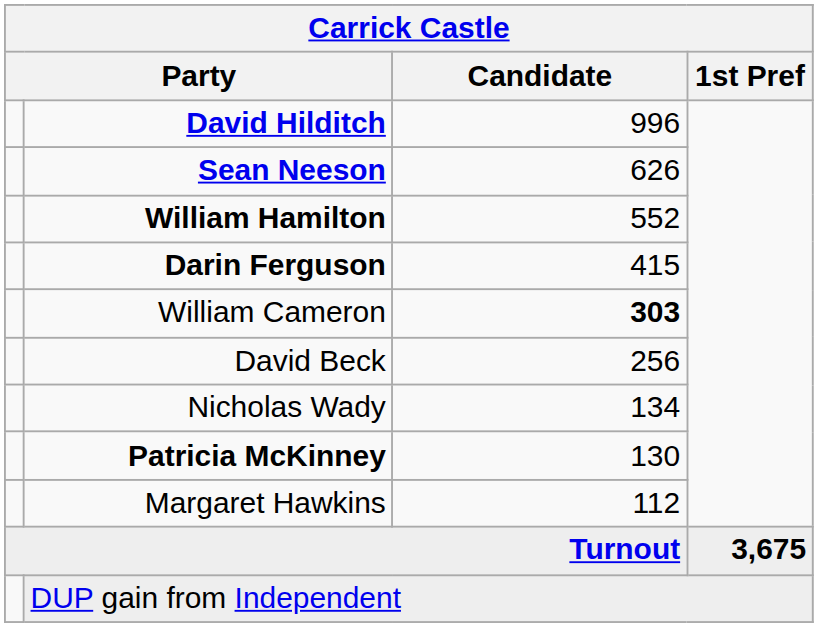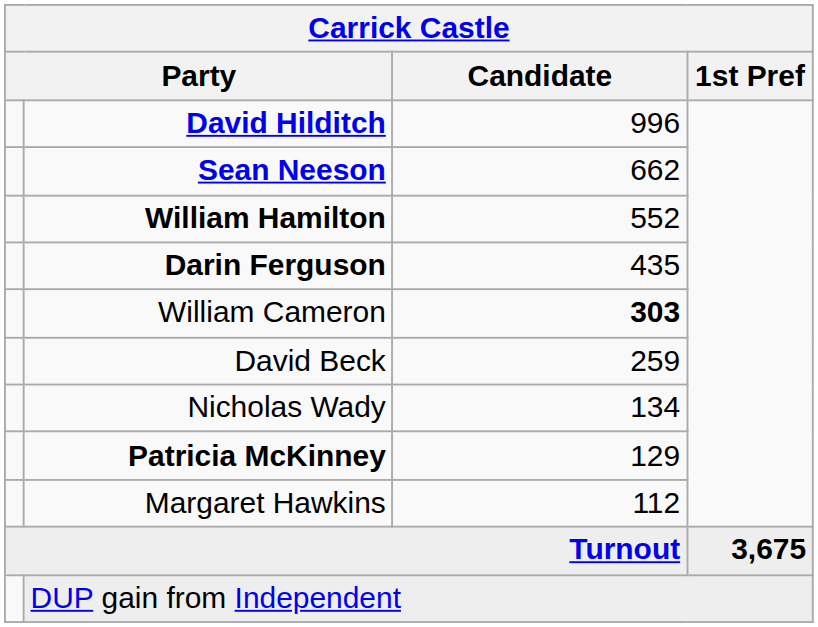Sean Neeson | Candidate: 626 -> 662
Darin Ferguson | Candidate: 415 -> 435
David Beck | Candidate: 256 -> 259
Patricia McKinney | Candidate: 130 -> 129
